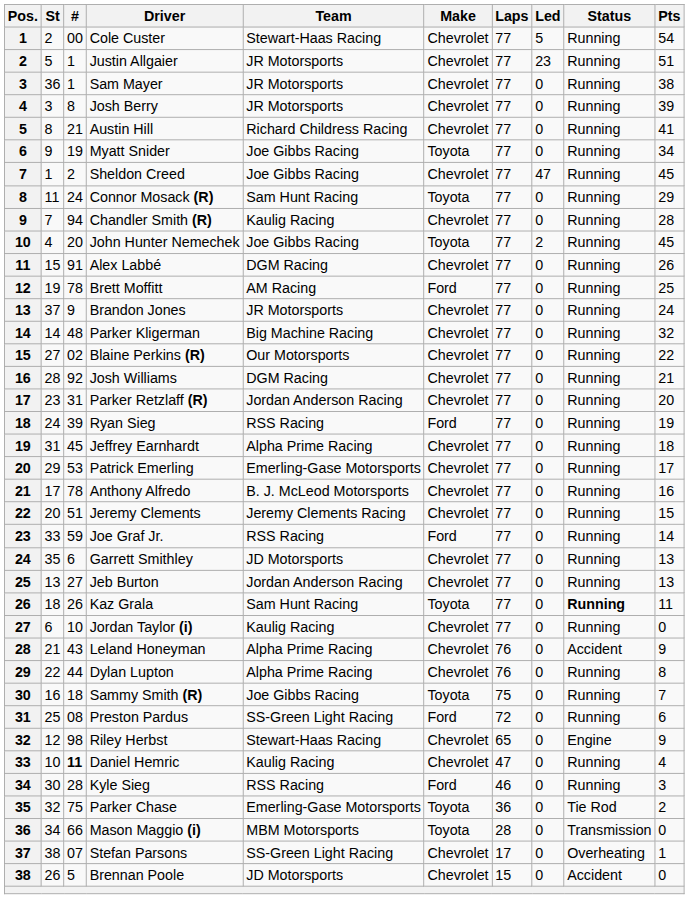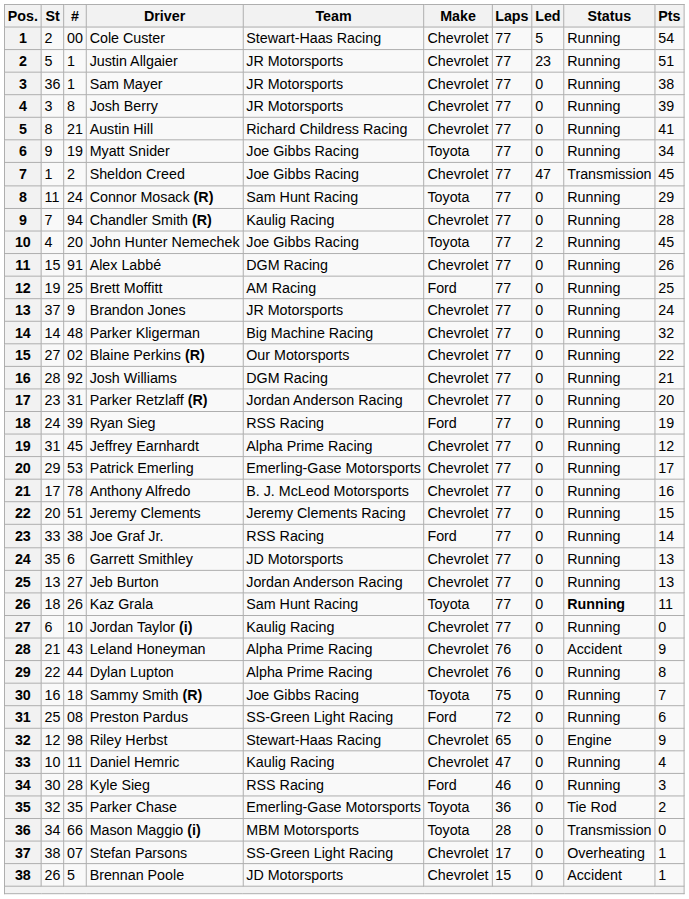Sheldon Creed | Status: Running -> Transmission
Brett Moffitt | #: 78 -> 25
Jeffrey Earnhardt | Pts: 18 -> 12
Joe Graf Jr. | #: 59 -> 38
Daniel Hemric | #: bold -> normal
Parker Chase | #: 75 -> 35
Brennan Poole | Pts: 0 -> 1
